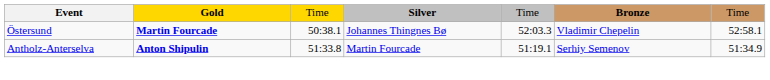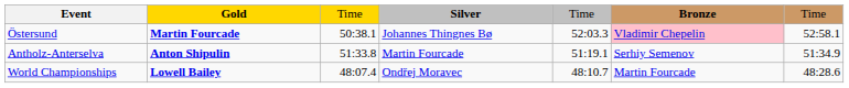Östersund | Bronze: no background -> pink background
+ row: World Championships | Lowell Bailey | 48:07.4 | Ondřej Moravec | 48:10.7 | Martin Fourcade | 48:28.6
